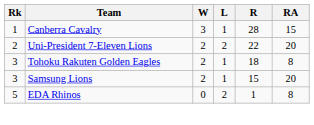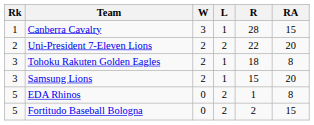+ row: 5 | Fortitudo Baseball Bologna | 0 | 2 | 2 | 15
